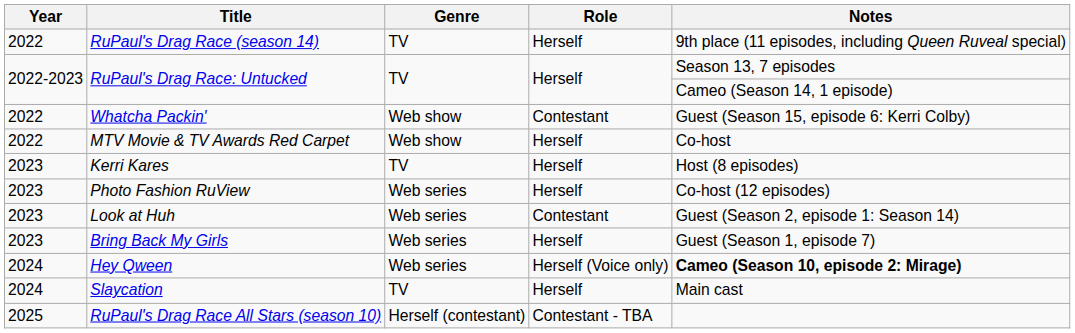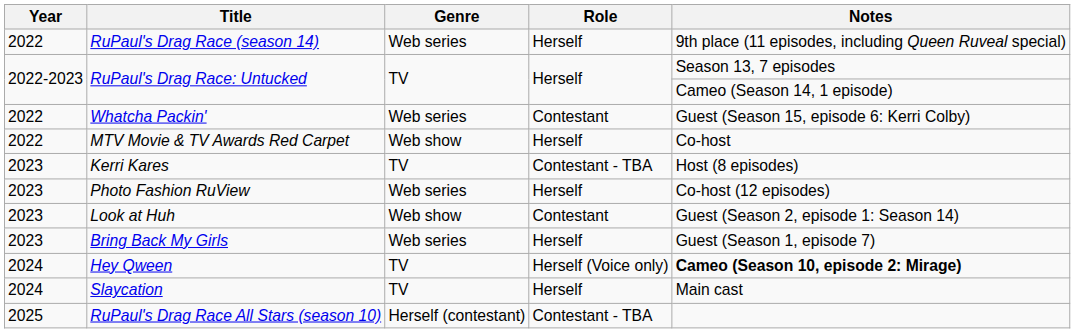RuPaul's Drag Race (season 14) | Genre: TV -> Web series
Whatcha Packin' | Genre: Web show -> Web series
Kerri Kares | Role: Herself -> Contestant - TBA
Look at Huh | Genre: Web series -> Web show
Hey Qween | Genre: Web series -> TV
